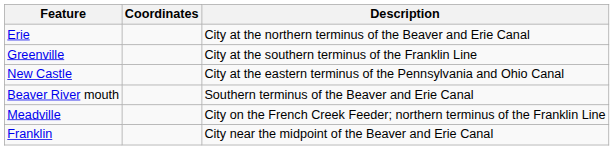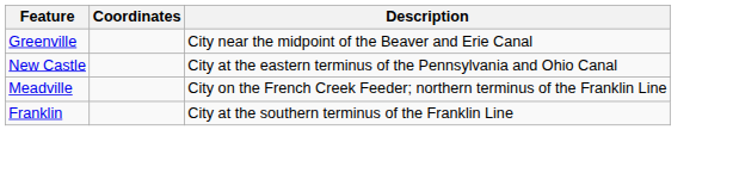- row: Erie | City at the northern terminus of the Beaver and Erie Canal
Greenville | Description: City at the southern terminus of the Franklin Line -> City near the midpoint of the Beaver and Erie Canal
- row: Beaver River mouth | Southern terminus of the Beaver and Erie Canal
Franklin | Description: City near the midpoint of the Beaver and Erie Canal -> City at the southern terminus of the Franklin Line
